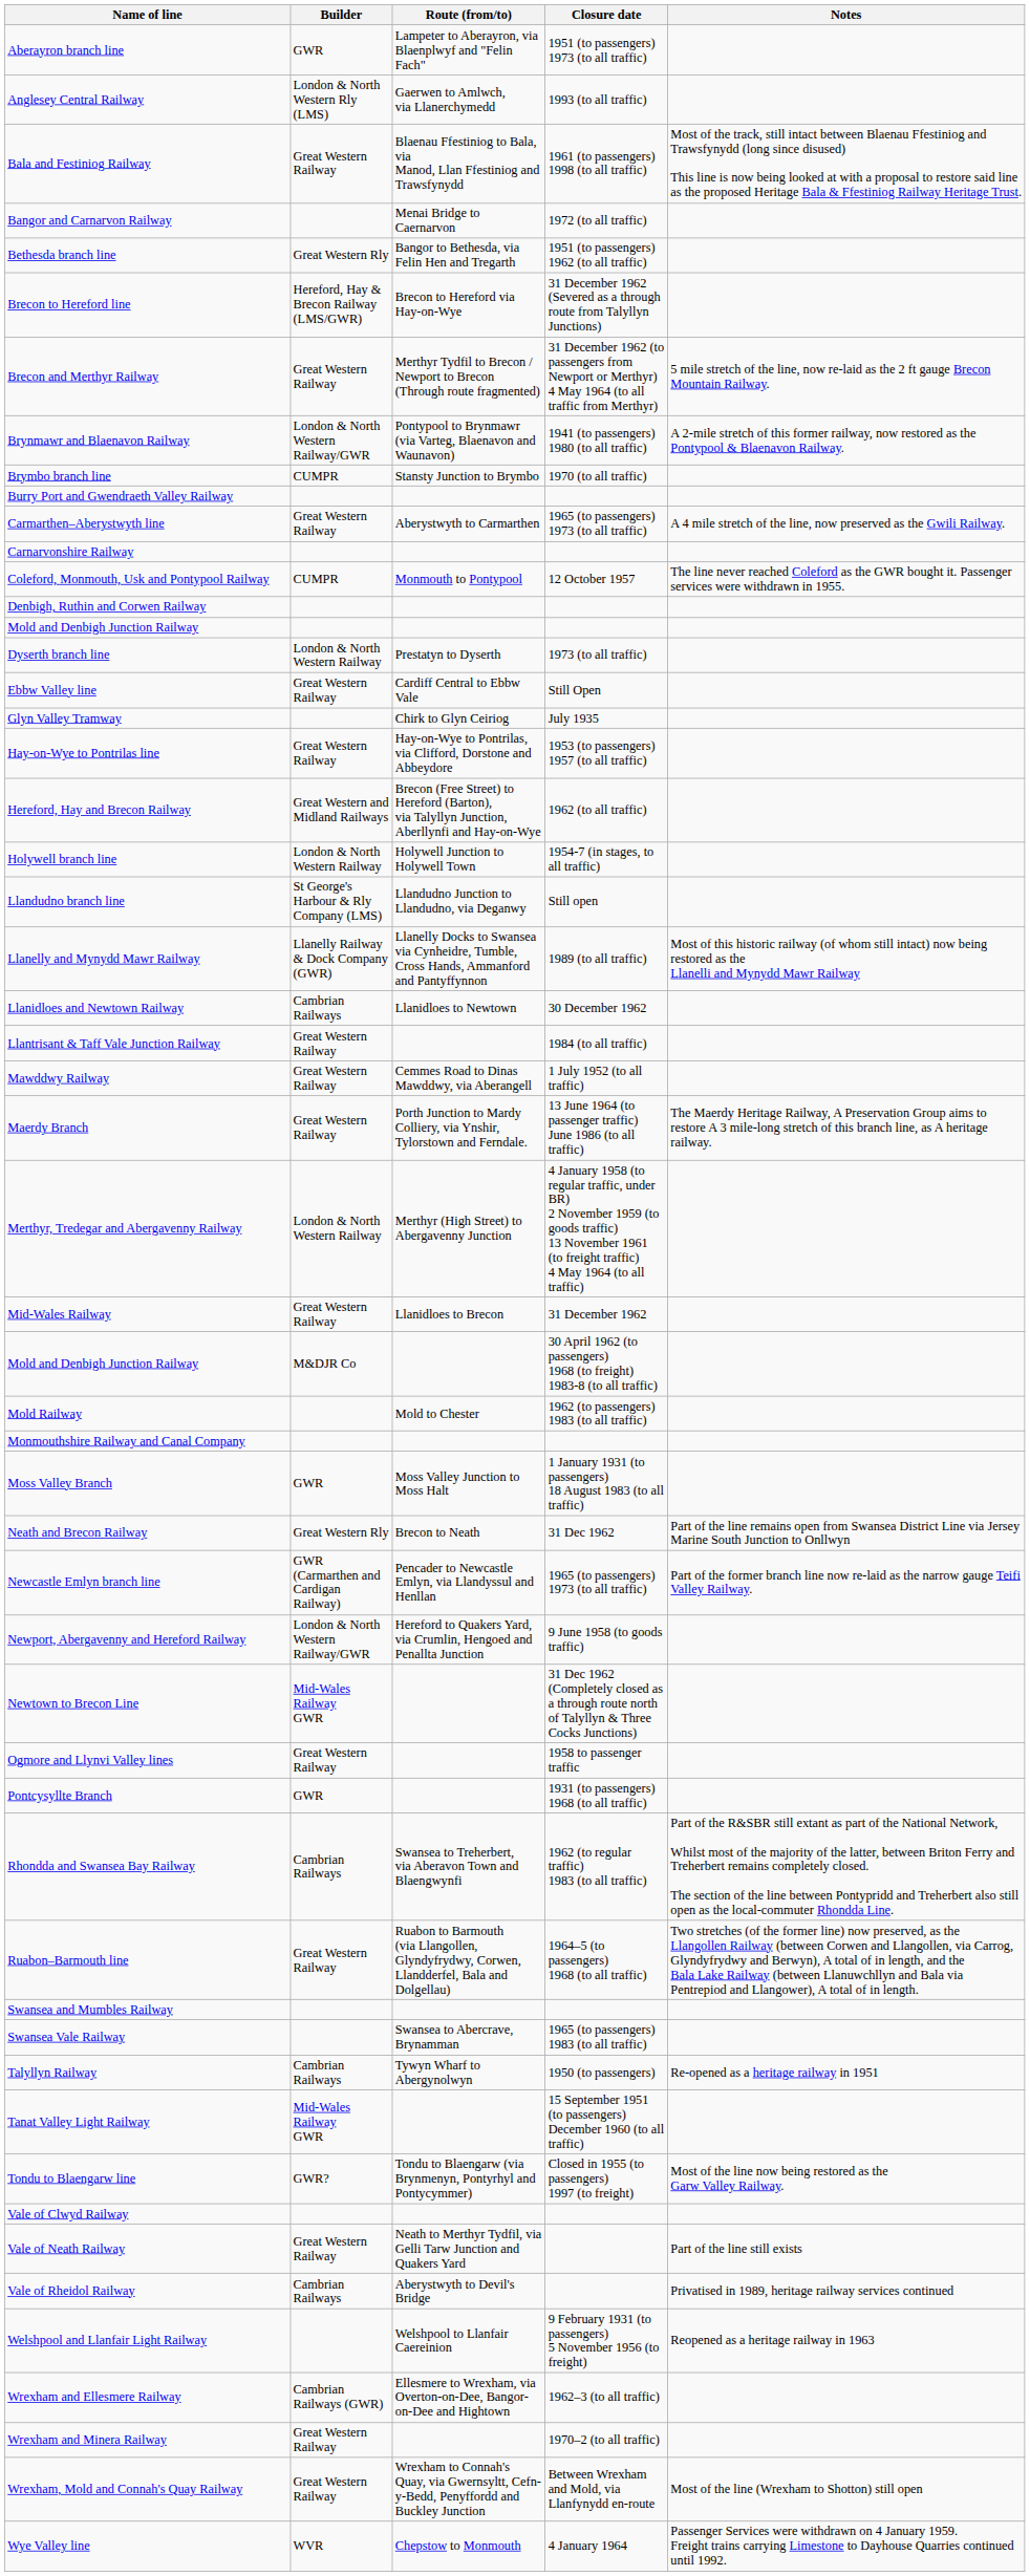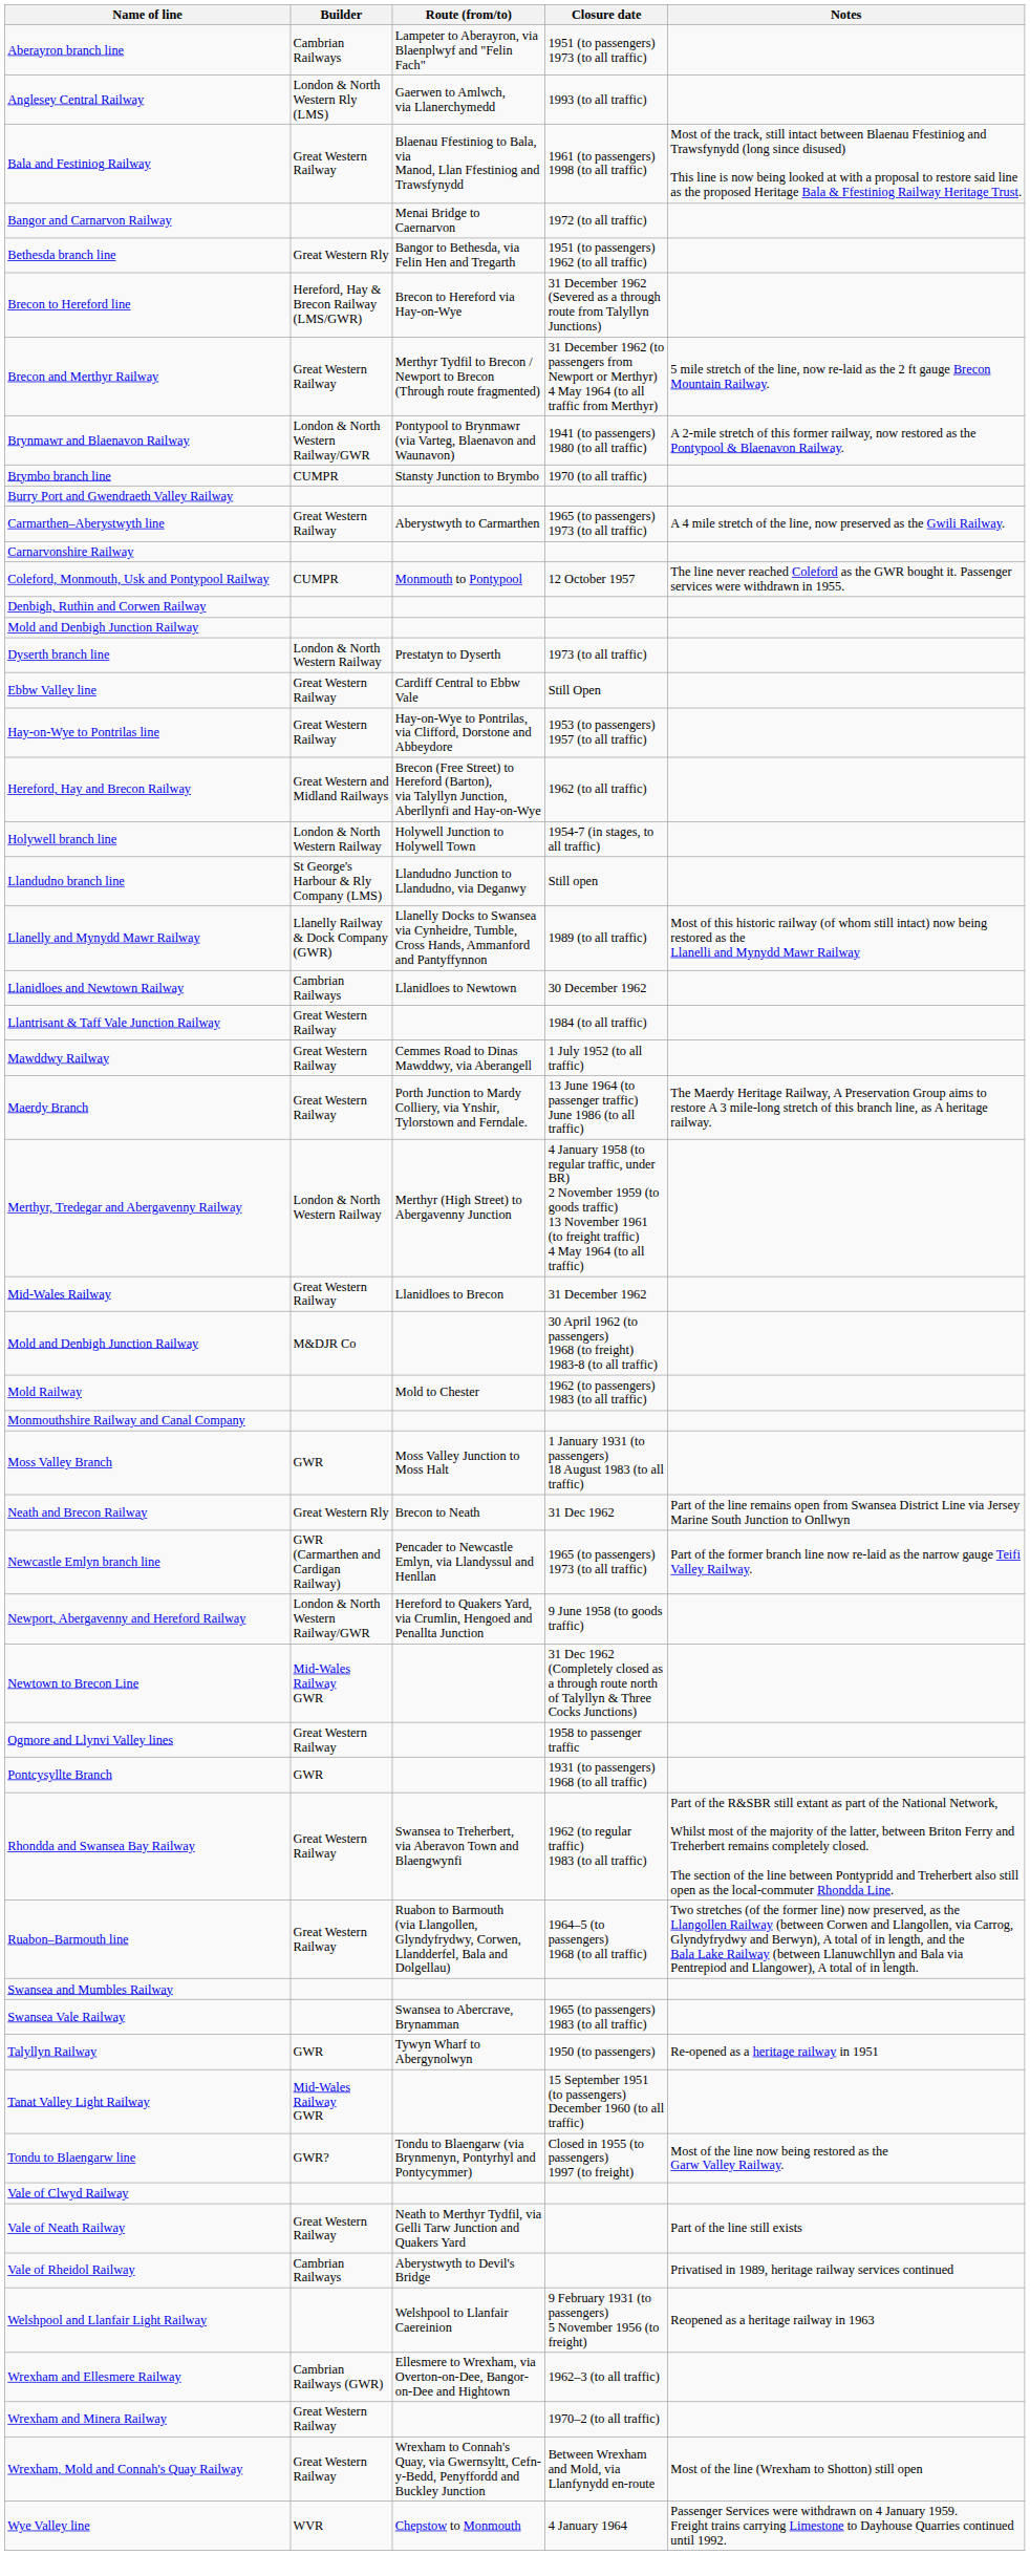Aberayron branch line | Builder: GWR -> Cambrian Railways
- row: Glyn Valley Tramway | Chirk to Glyn Ceiriog | July 1935
Rhondda and Swansea Bay Railway | Builder: Cambrian Railways -> Great Western Railway
Talyllyn Railway | Builder: Cambrian Railways -> GWR
